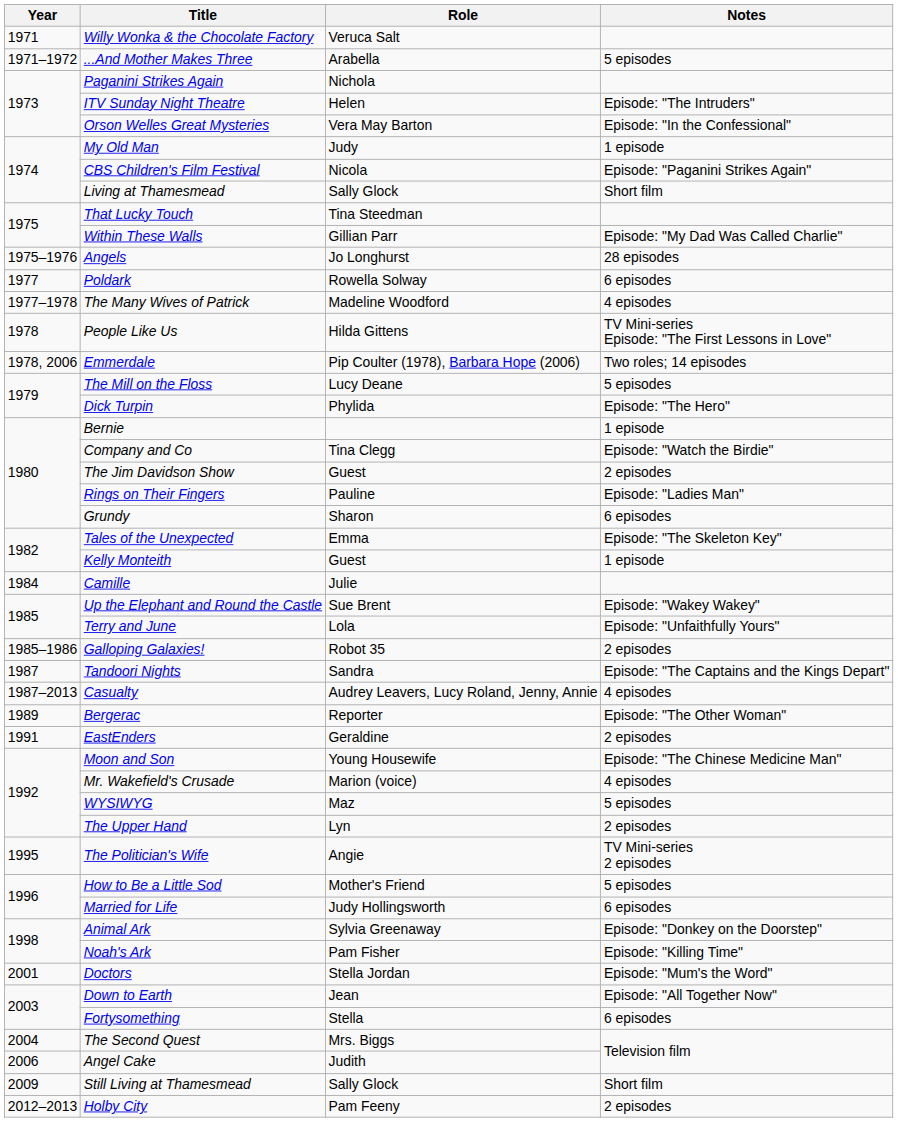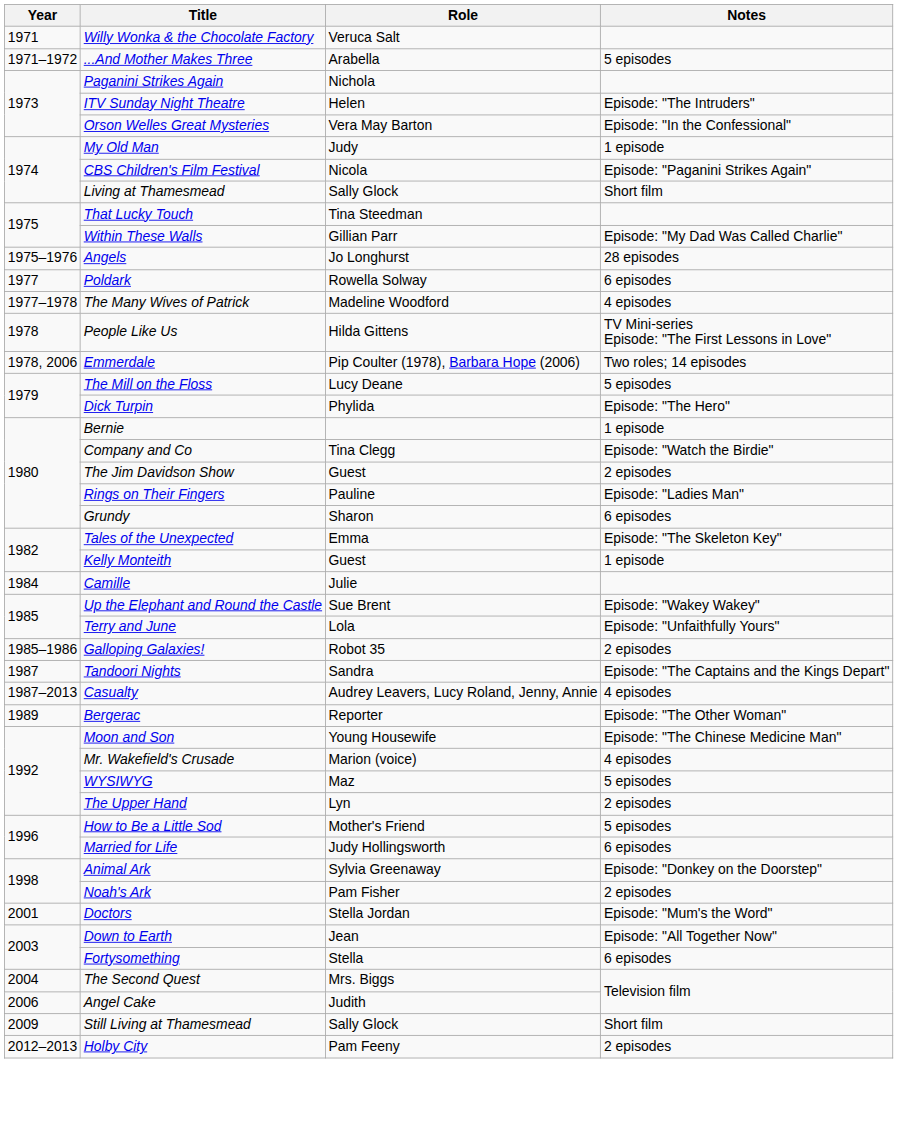- row: 1991 | EastEnders | Geraldine | 2 episodes
- row: 1995 | The Politician's Wife | Angie | TV Mini-series 2 episodes
Noah's Ark | Notes: Episode: "Killing Time" -> 2 episodes
